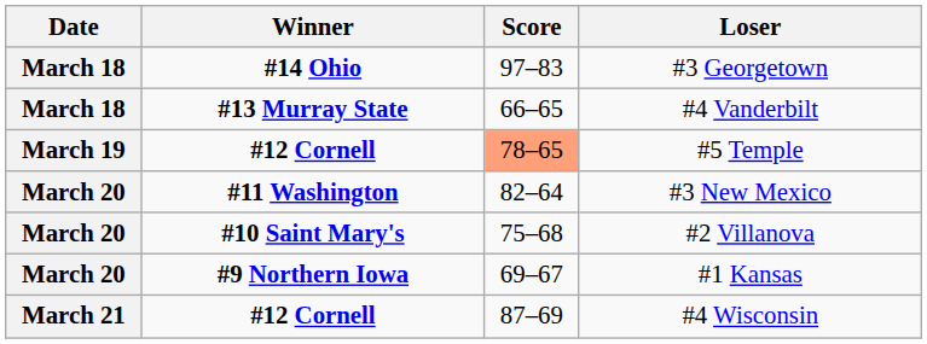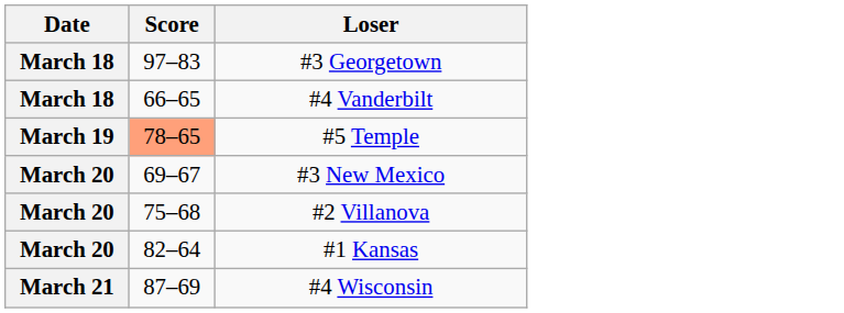- column: Winner | #14 Ohio | #13 Murray State | #12 Cornell | #11 Washington | #10 Saint Mary's | #9 Northern Iowa | #12 Cornell
#3 New Mexico | Score: 82–64 -> 69–67
#1 Kansas | Score: 69–67 -> 82–64
